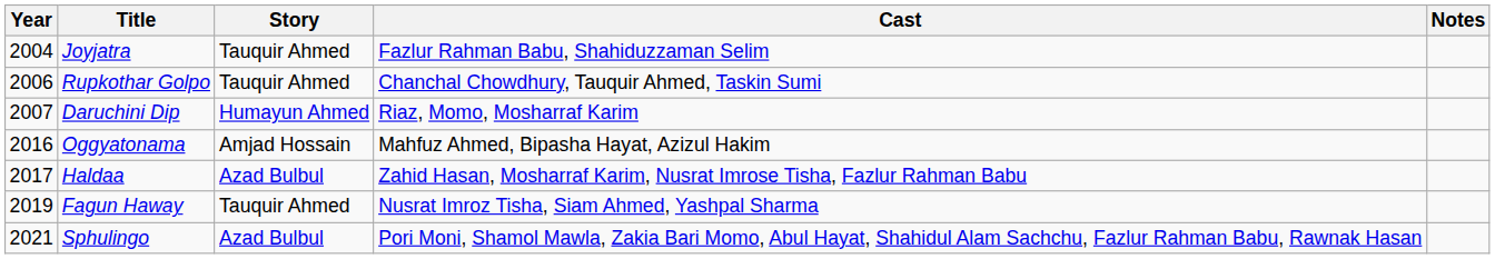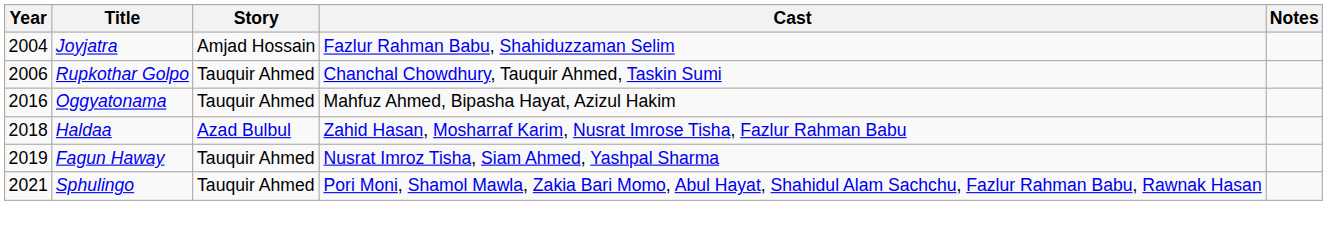Joyjatra | Story: Tauquir Ahmed -> Amjad Hossain
- row: 2007 | Daruchini Dip | Humayun Ahmed | Riaz, Momo, Mosharraf Karim
Oggyatonama | Story: Amjad Hossain -> Tauquir Ahmed
Haldaa | Year: 2017 -> 2018
Sphulingo | Story: Azad Bulbul -> Tauquir Ahmed
